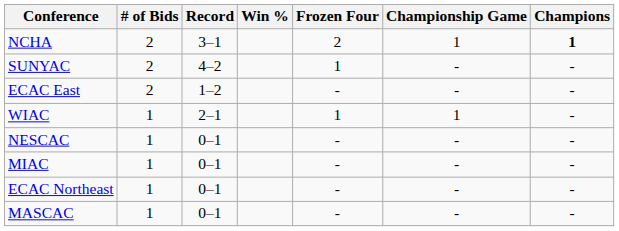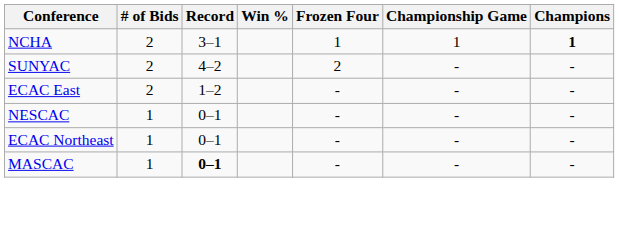NCHA | Frozen Four: 2 -> 1
SUNYAC | Frozen Four: 1 -> 2
- row: WIAC | 1 | 2–1 | 1 | 1 | -
- row: MIAC | 1 | 0–1 | - | - | -
MASCAC | Record: normal -> bold
